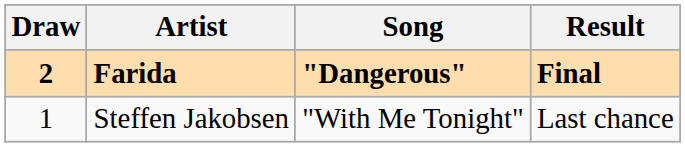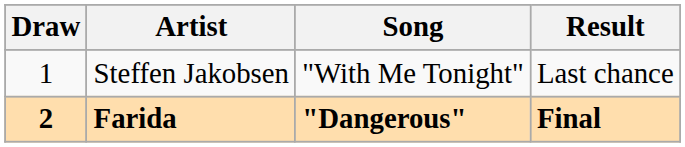rows swapped: Steffen Jakobsen <-> Farida
